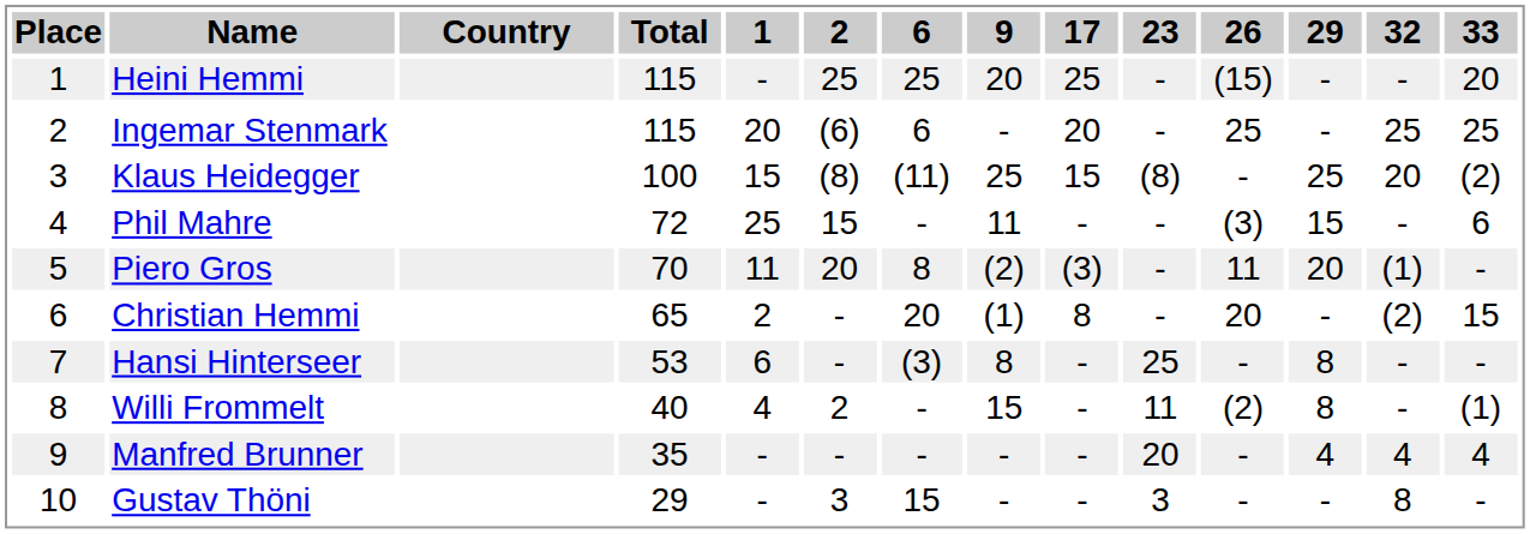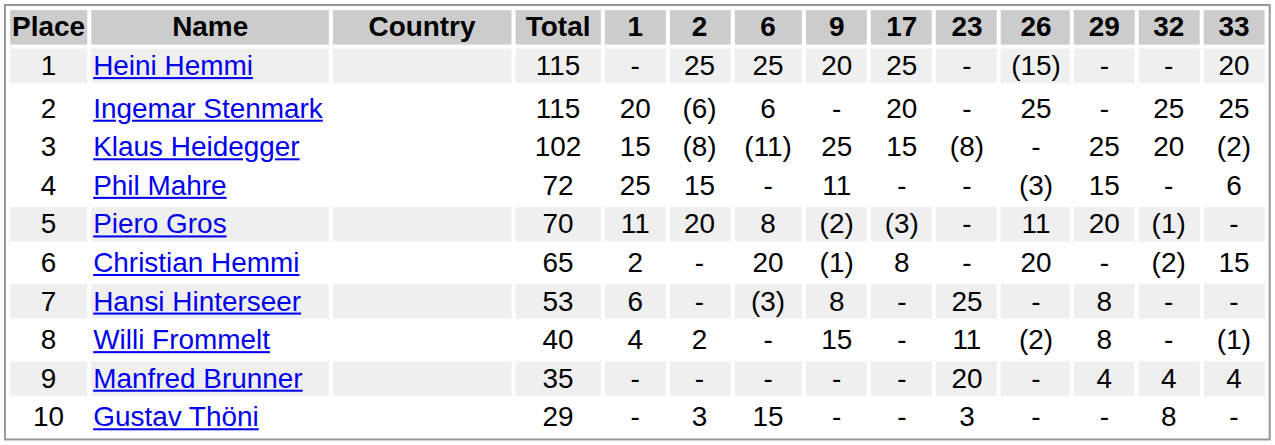Klaus Heidegger | Total: 100 -> 102
